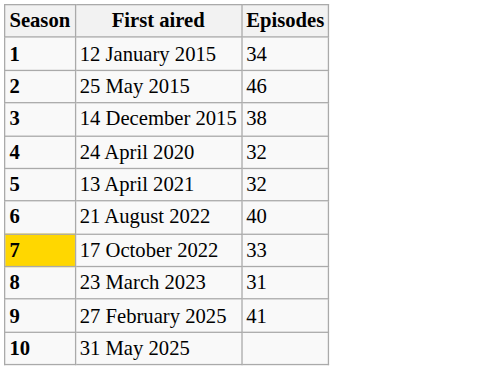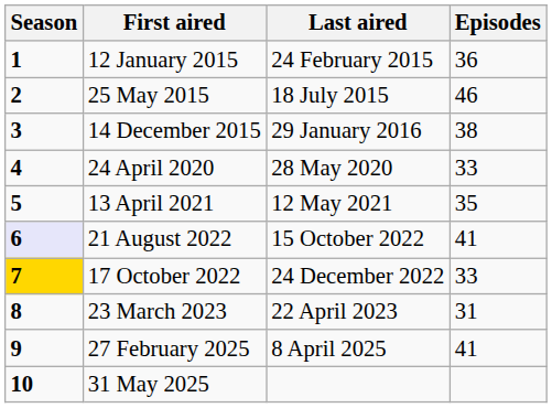+ column: Last aired | 24 February 2015 | 18 July 2015 | 29 January 2016 | 28 May 2020 | 12 May 2021 | 15 October 2022 | 24 December 2022 | 22 April 2023 | 8 April 2025
12 January 2015 | Episodes: 34 -> 36
24 April 2020 | Episodes: 32 -> 33
13 April 2021 | Episodes: 32 -> 35
21 August 2022 | Season: no background -> lavender background
21 August 2022 | Episodes: 40 -> 41
